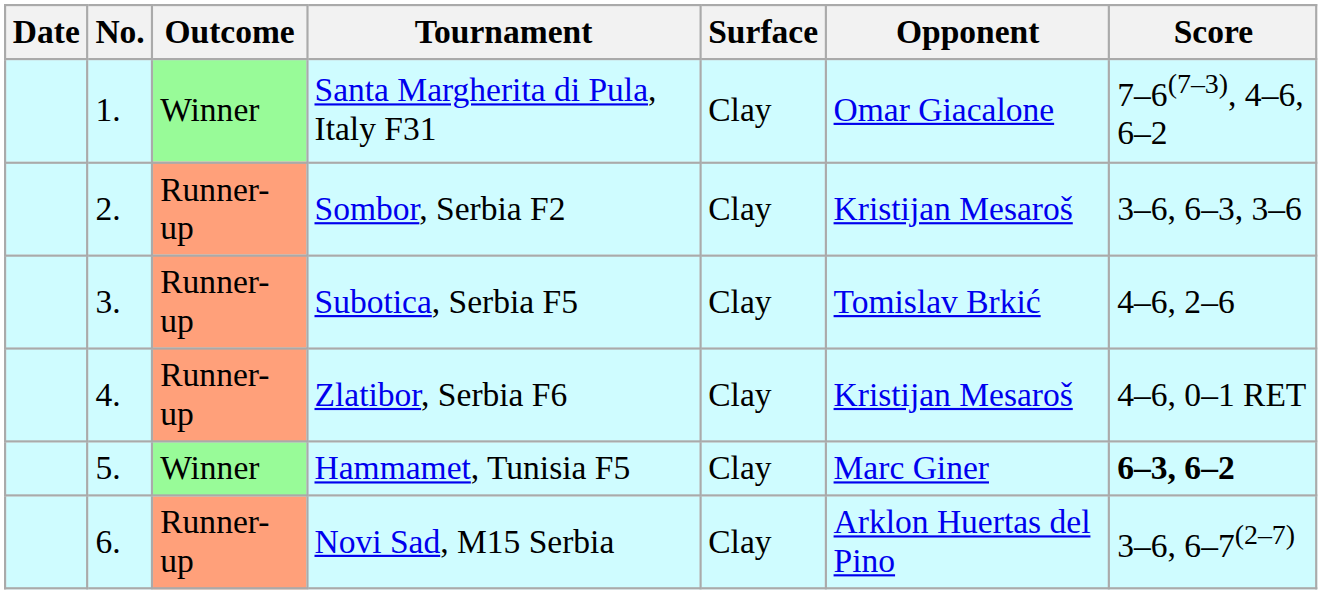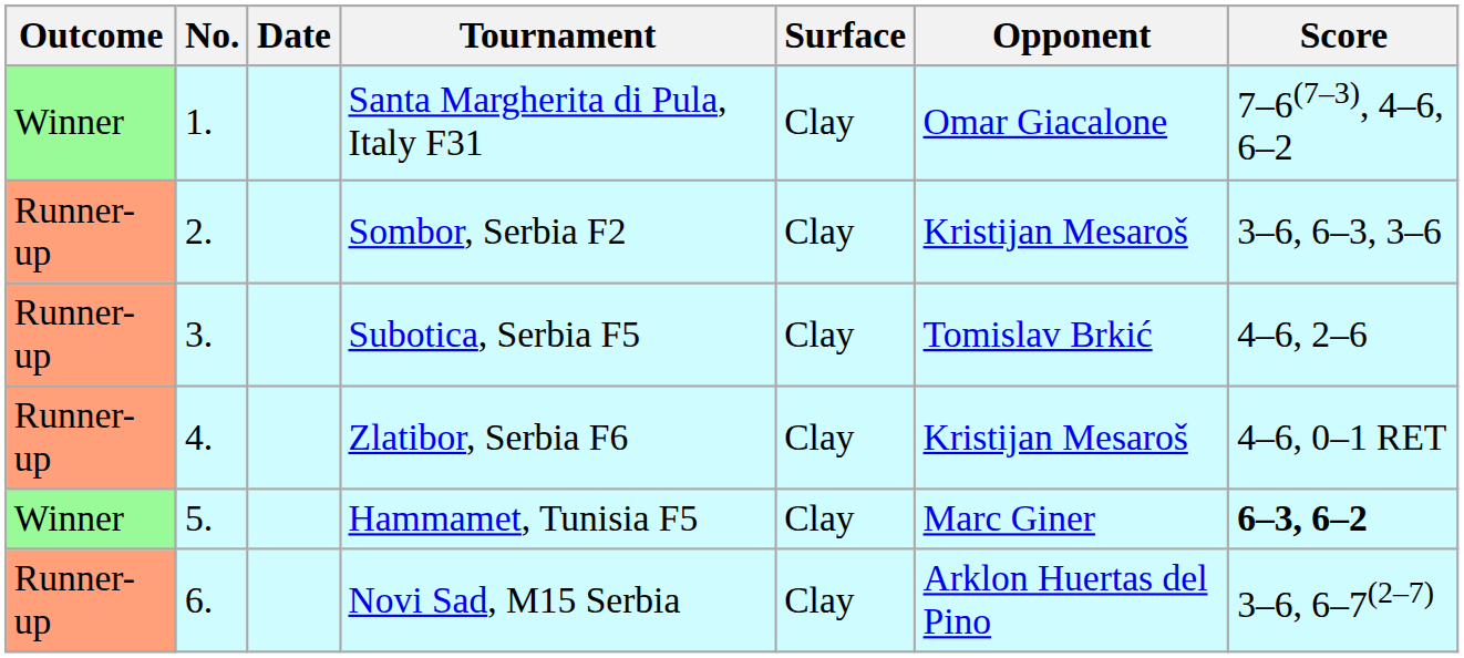columns swapped: Outcome <-> Date
